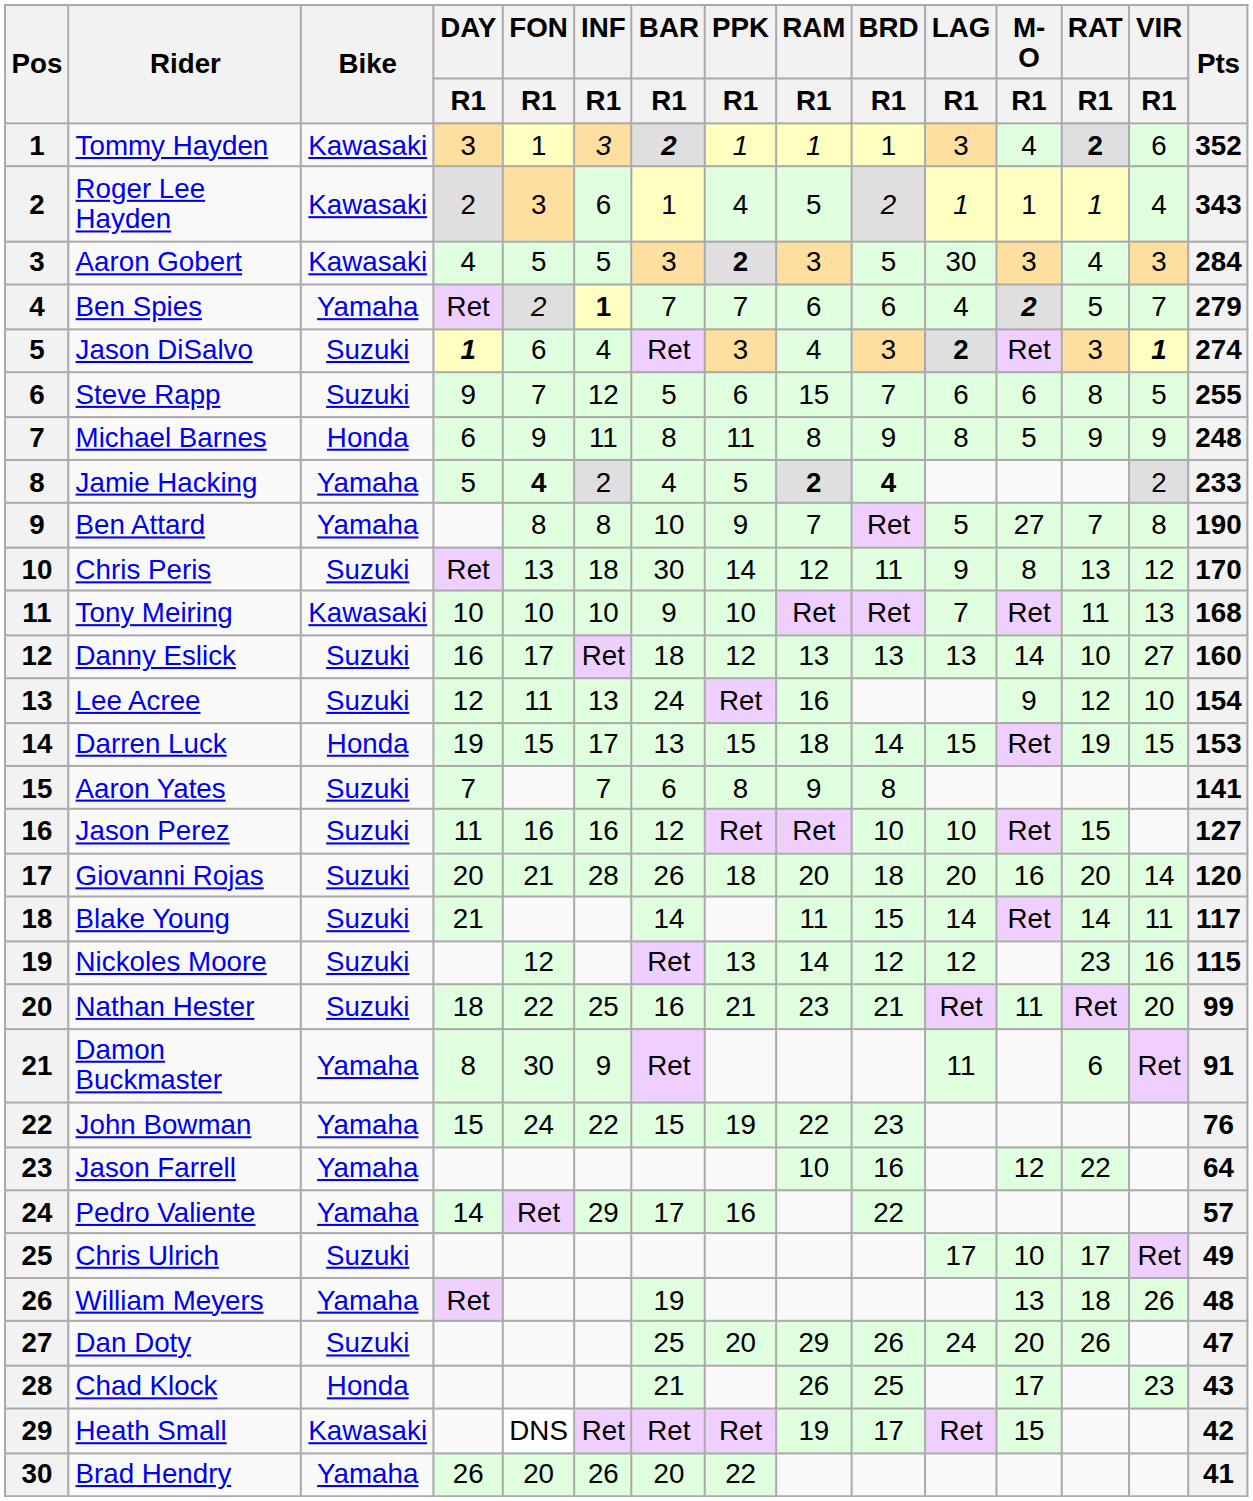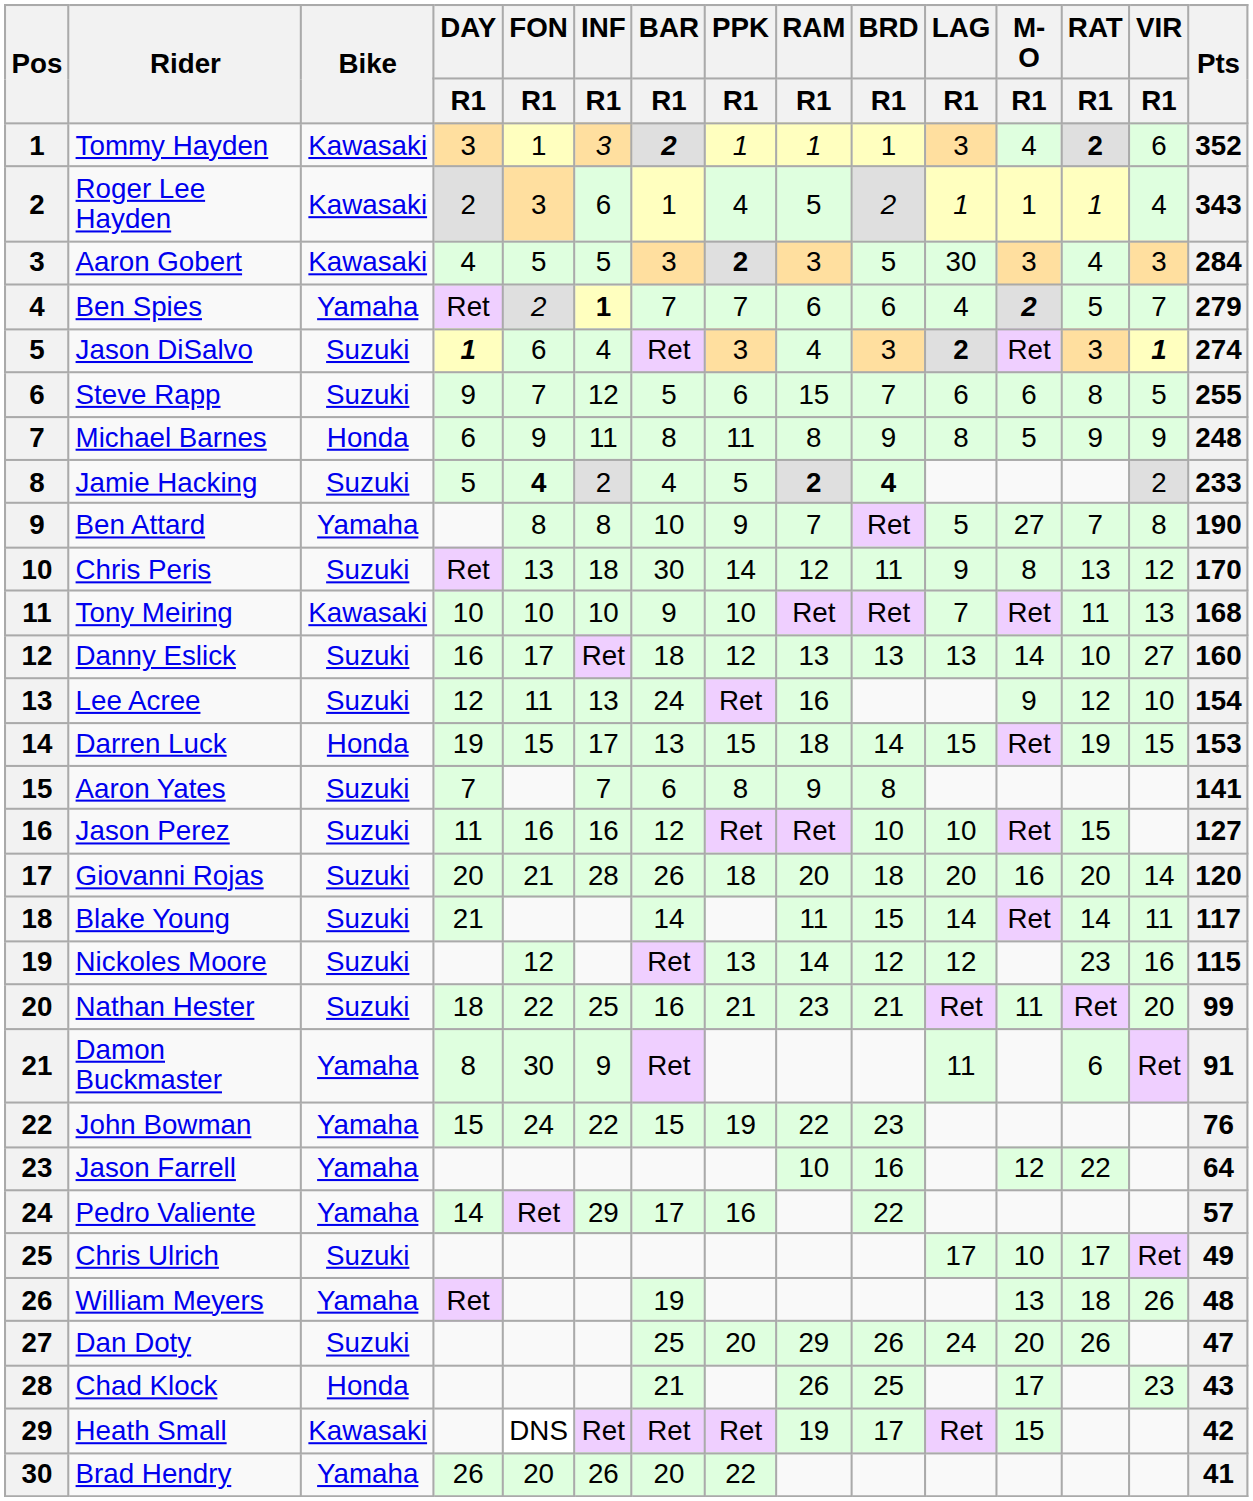Jamie Hacking | Bike: Yamaha -> Suzuki
